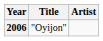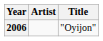columns swapped: Title <-> Artist
